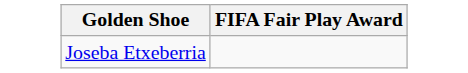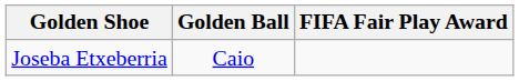+ column: Golden Ball | Caio
